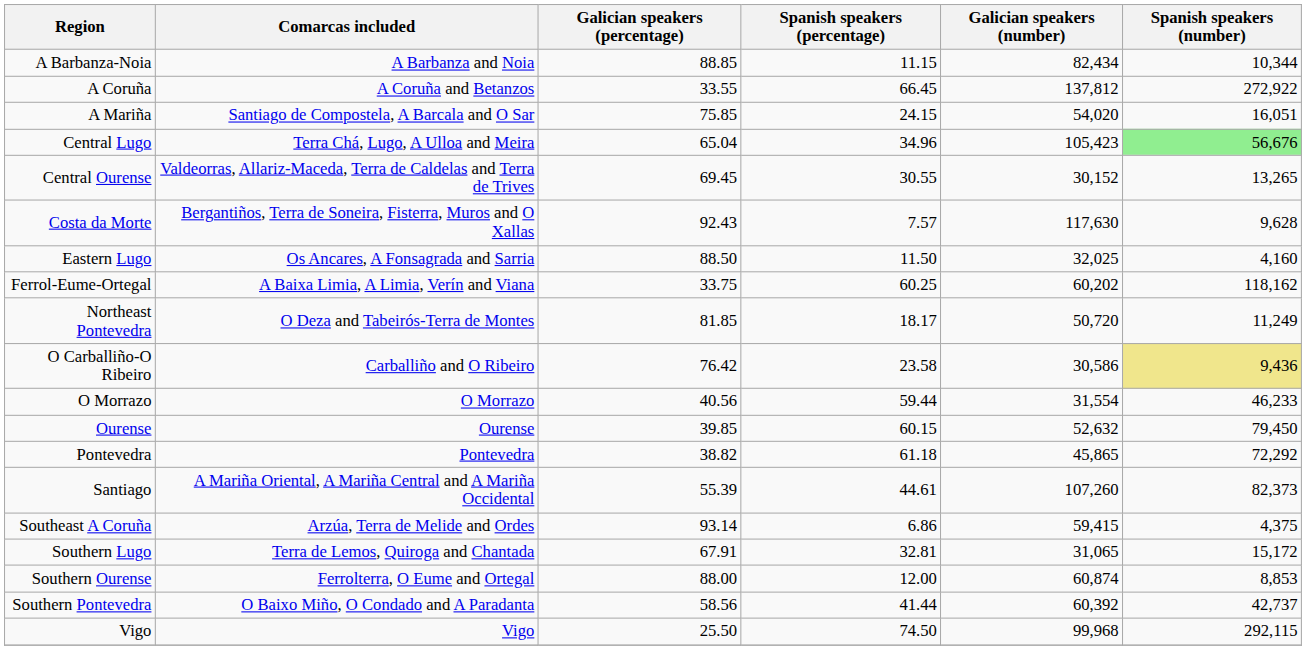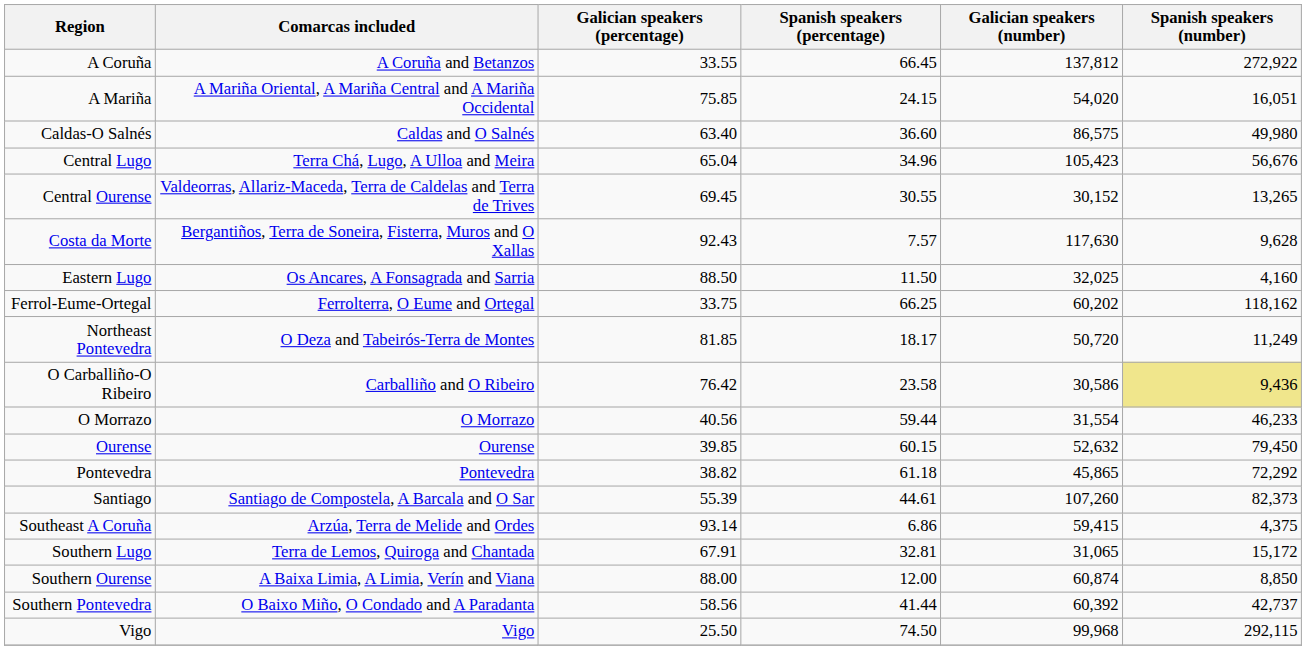- row: A Barbanza-Noia | A Barbanza and Noia | 88.85 | 11.15 | 82,434 | 10,344
A Mariña | Comarcas included: Santiago de Compostela, A Barcala and O Sar -> A Mariña Oriental, A Mariña Central and A Mariña Occidental
+ row: Caldas-O Salnés | Caldas and O Salnés | 63.40 | 36.60 | 86,575 | 49,980
Central Lugo | Spanish speakers (number): lightgreen background -> no background
Ferrol-Eume-Ortegal | Comarcas included: A Baixa Limia, A Limia, Verín and Viana -> Ferrolterra, O Eume and Ortegal
Ferrol-Eume-Ortegal | Spanish speakers (percentage): 60.25 -> 66.25
Santiago | Comarcas included: A Mariña Oriental, A Mariña Central and A Mariña Occidental -> Santiago de Compostela, A Barcala and O Sar
Southern Ourense | Comarcas included: Ferrolterra, O Eume and Ortegal -> A Baixa Limia, A Limia, Verín and Viana
Southern Ourense | Spanish speakers (number): 8,853 -> 8,850
